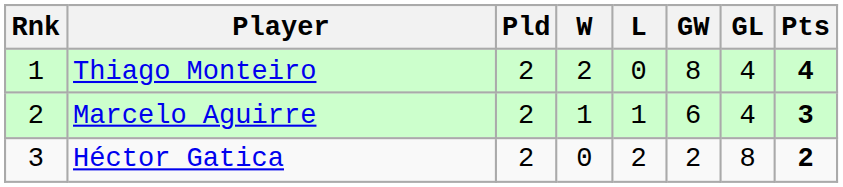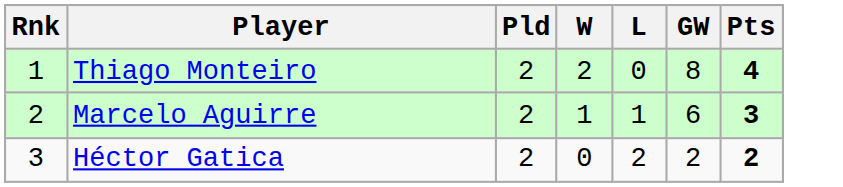- column: GL | 4 | 4 | 8
